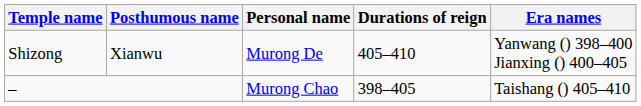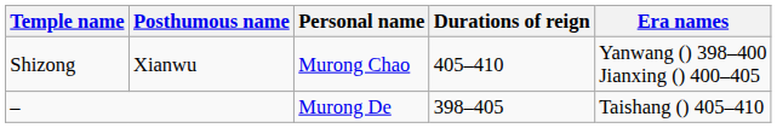Shizong | Personal name: Murong De -> Murong Chao
– | Personal name: Murong Chao -> Murong De
